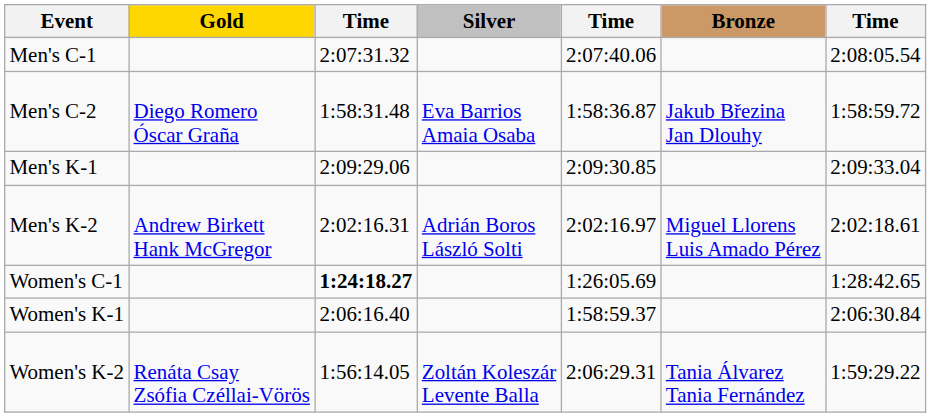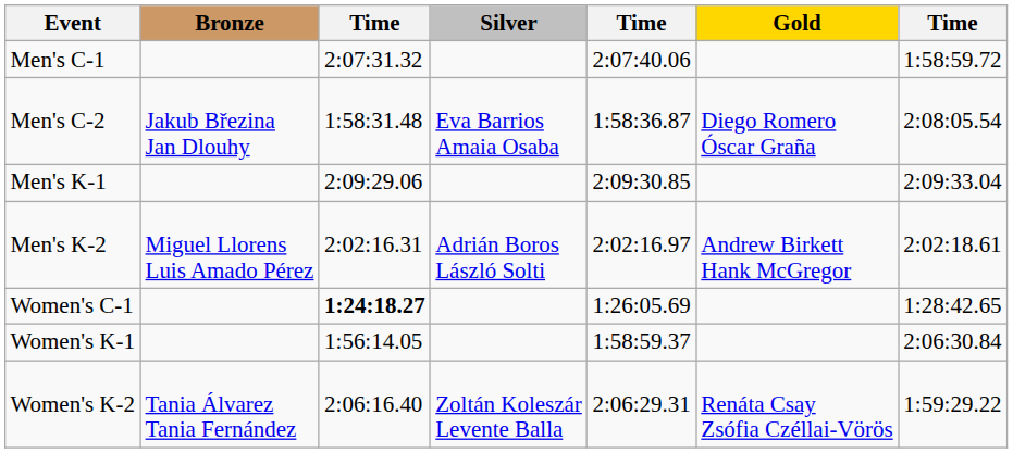columns swapped: Gold <-> Bronze
Men's C-1 | column 7: 2:08:05.54 -> 1:58:59.72
Men's C-2 | column 7: 1:58:59.72 -> 2:08:05.54
Women's K-1 | column 3: 2:06:16.40 -> 1:56:14.05
Women's K-2 | column 3: 1:56:14.05 -> 2:06:16.40
